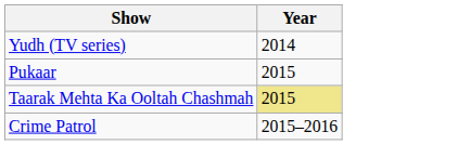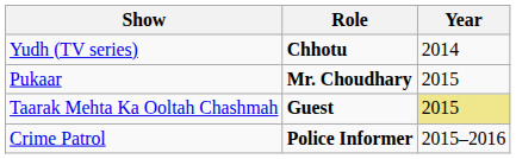+ column: Role | Chhotu | Mr. Choudhary | Guest | Police Informer
